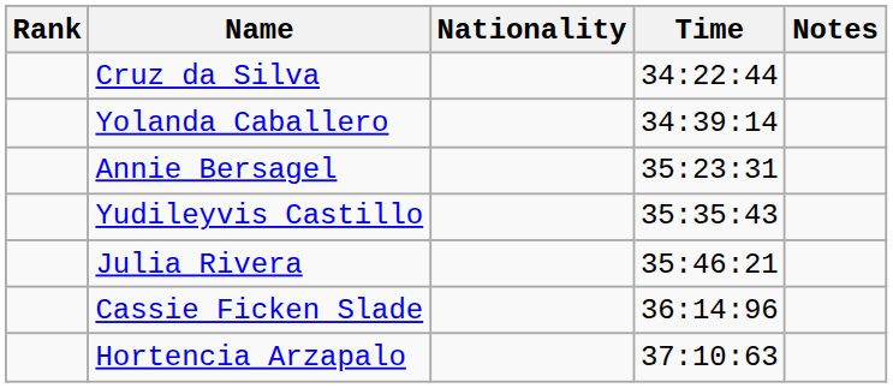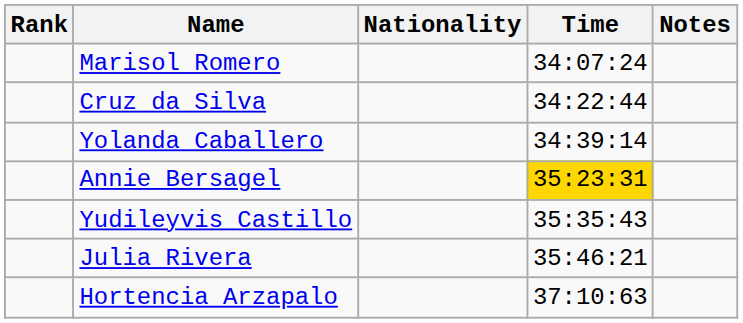+ row: Marisol Romero | 34:07:24
Annie Bersagel | Time: no background -> gold background
- row: Cassie Ficken Slade | 36:14:96
